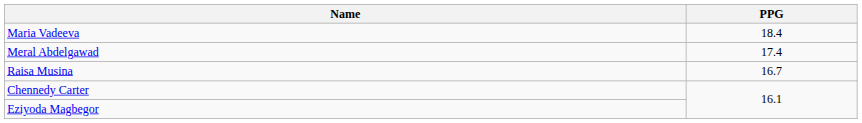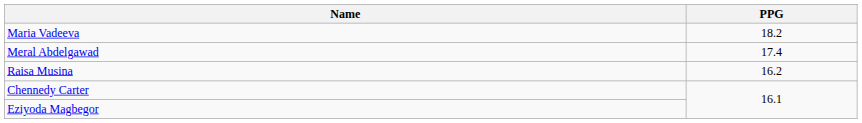Maria Vadeeva | PPG: 18.4 -> 18.2
Raisa Musina | PPG: 16.7 -> 16.2
